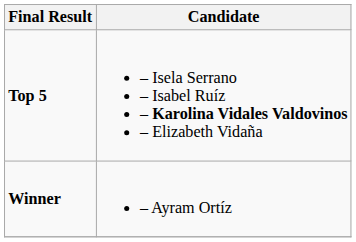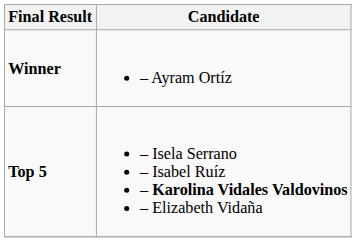rows swapped: Winner <-> Top 5
